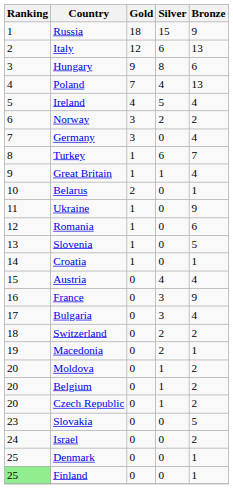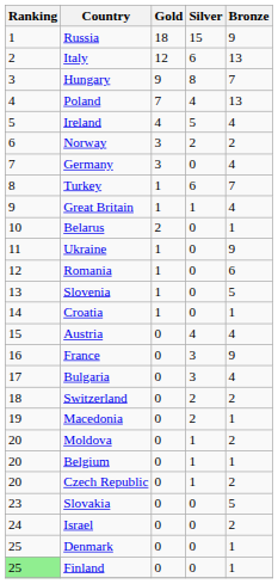Hungary | Bronze: 6 -> 7
Belgium | Bronze: 2 -> 1
